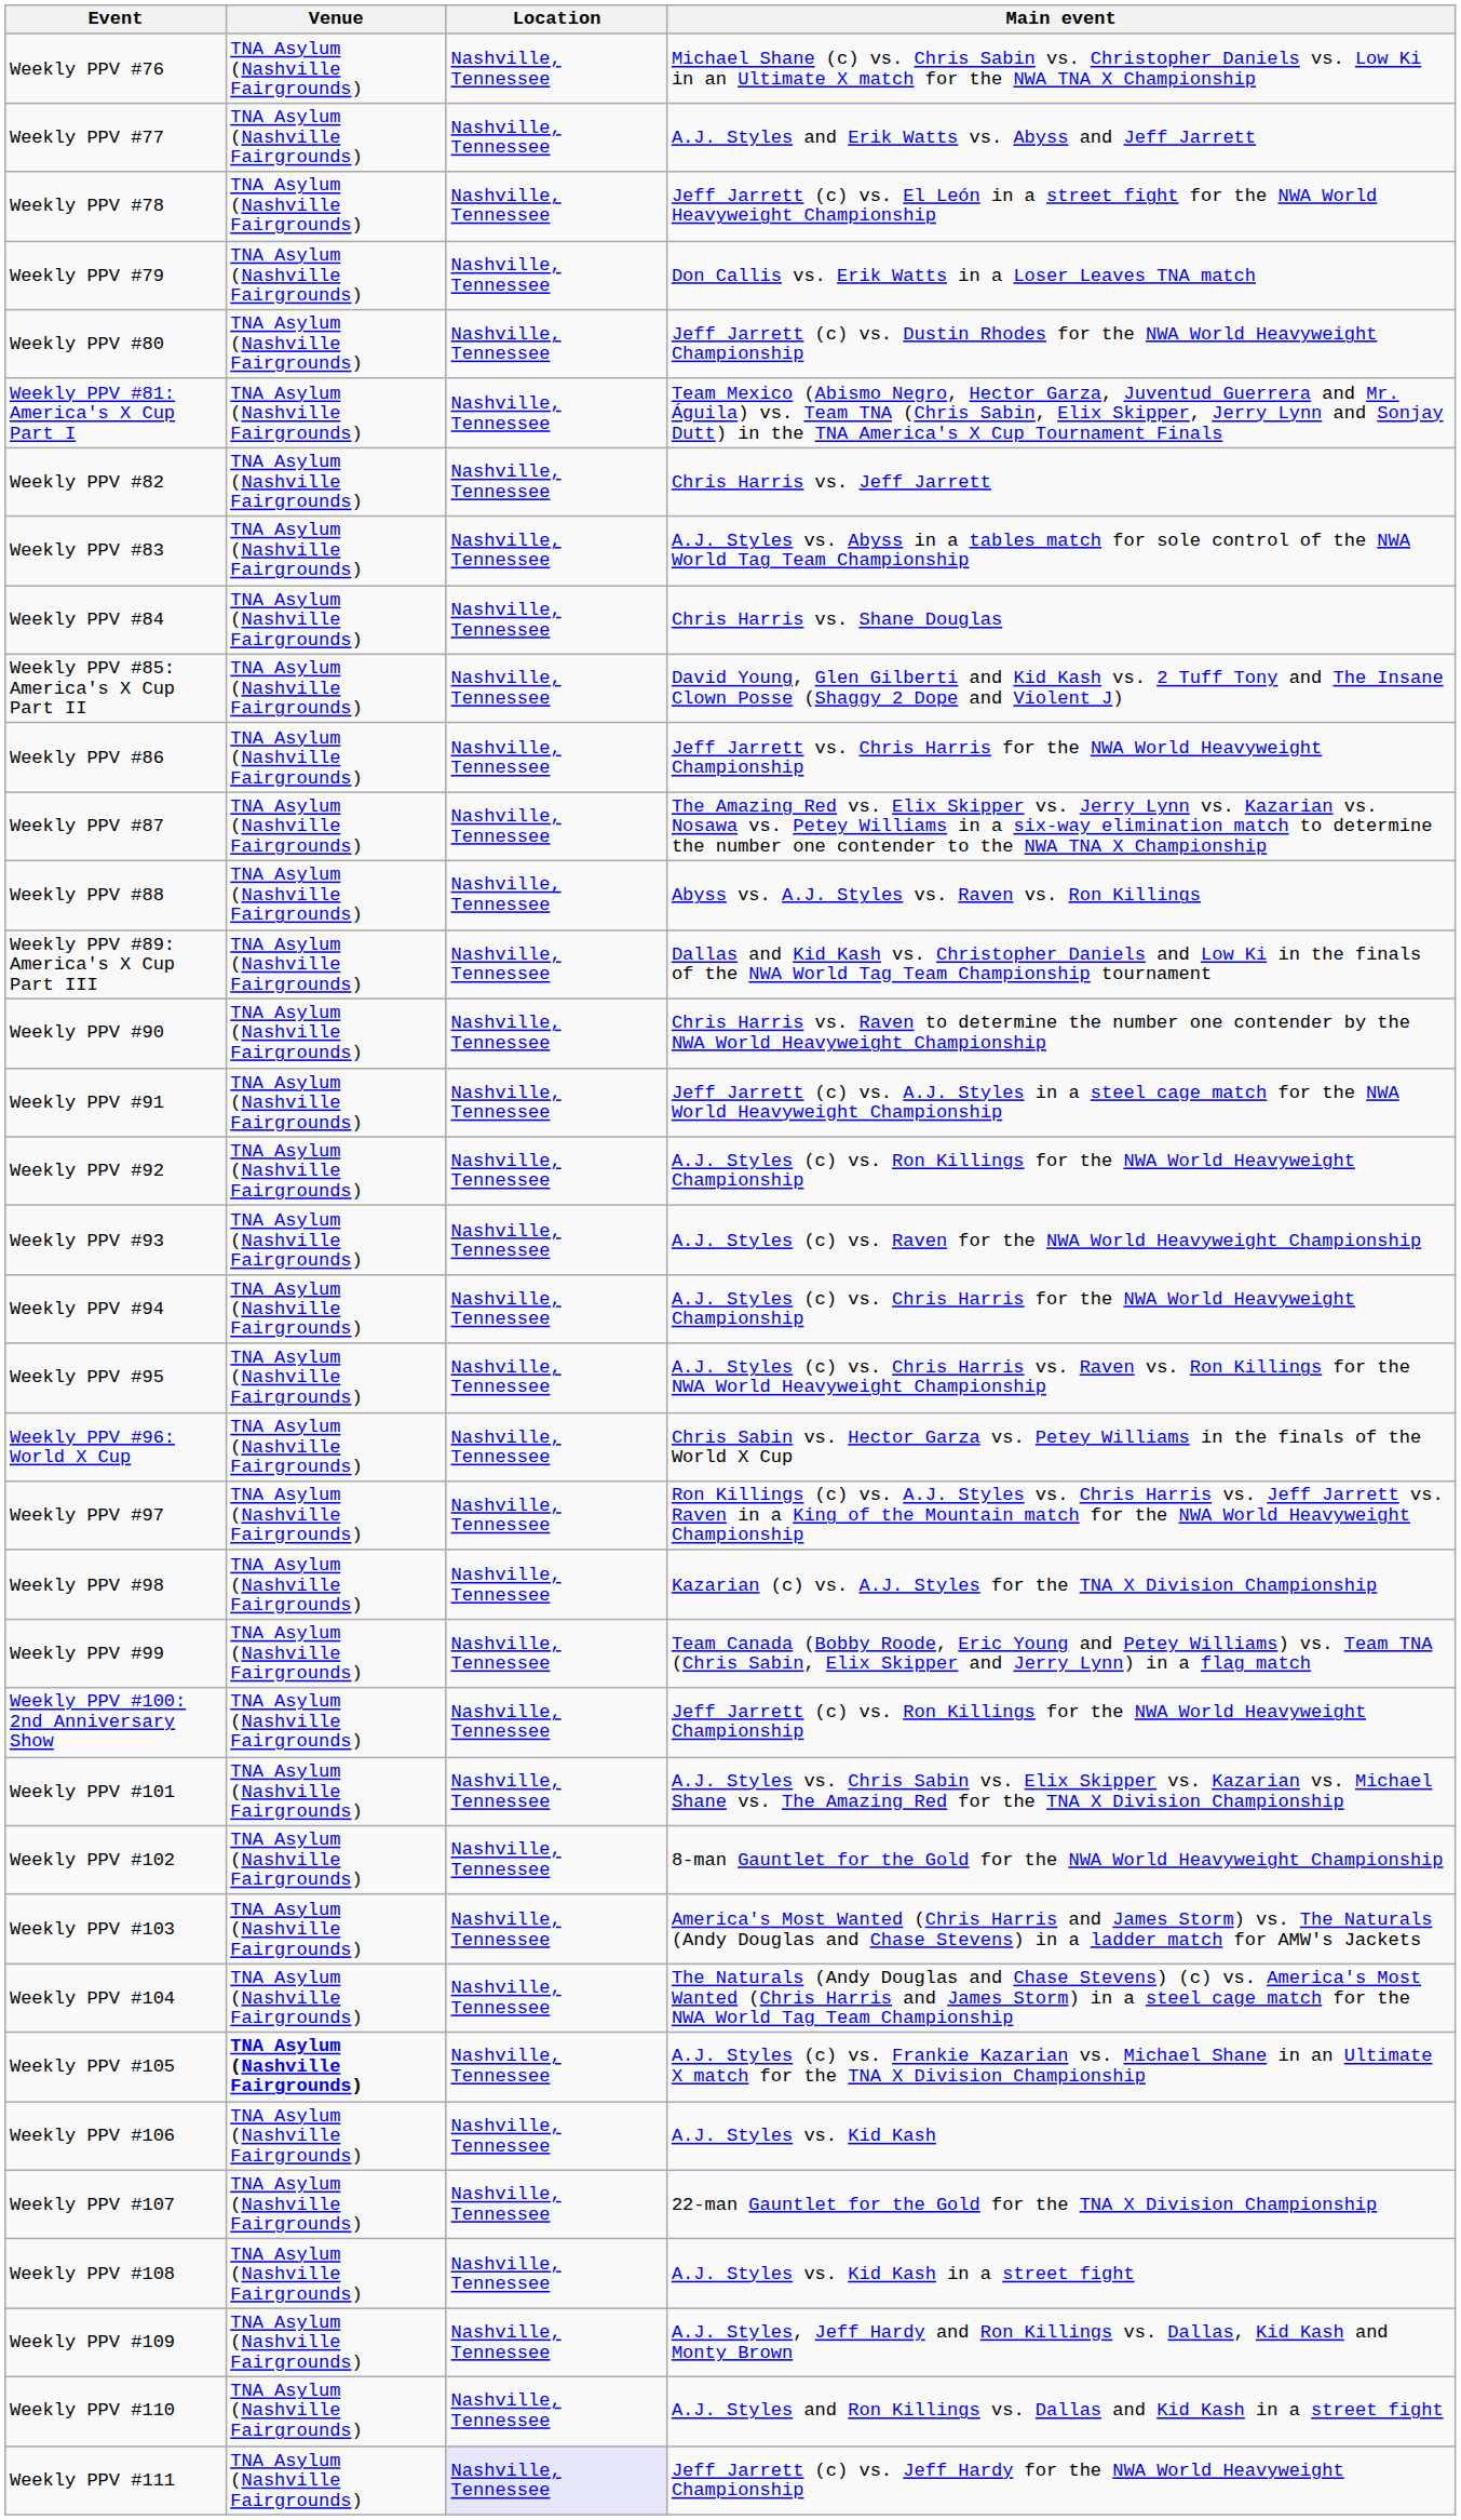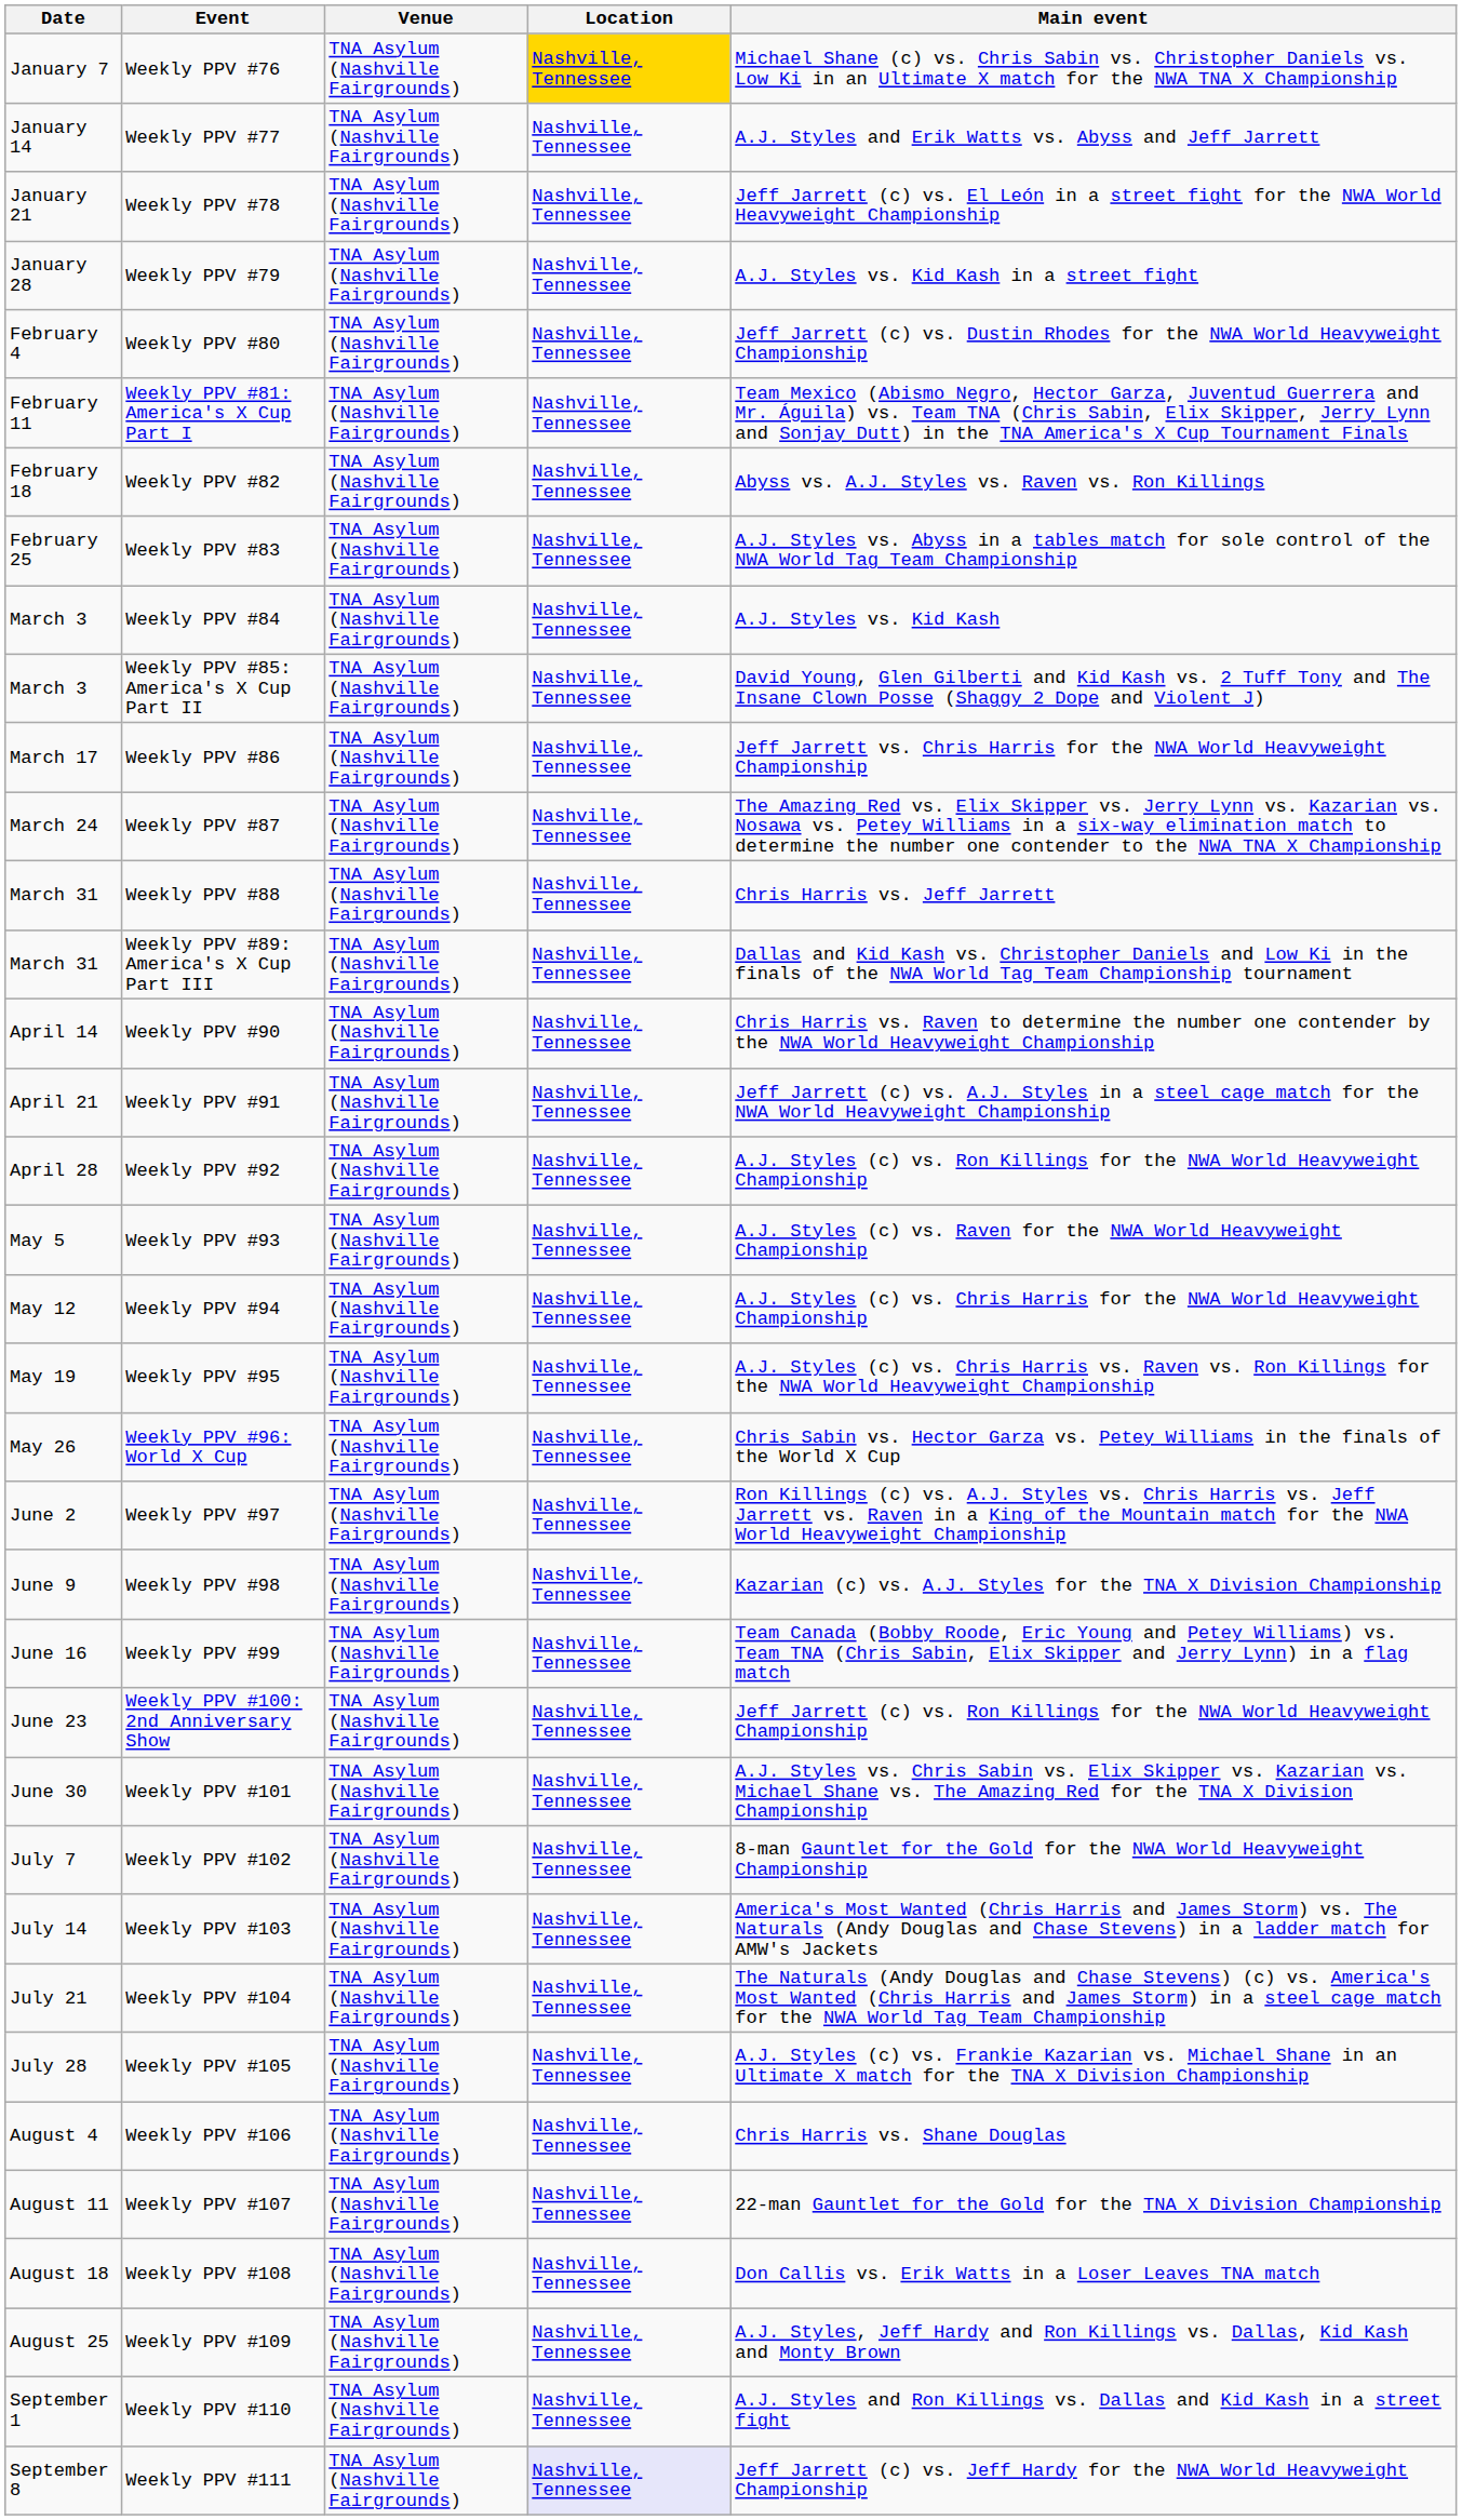+ column: Date | January 7 | January 14 | January 21 | January 28 | February 4 | February 11 | February 18 | February 25 | March 3 | March 3 | March 17 | March 24 | March 31 | March 31 | April 14 | April 21 | April 28 | May 5 | May 12 | May 19 | May 26 | June 2 | June 9 | June 16 | June 23 | June 30 | July 7 | July 14 | July 21 | July 28 | August 4 | August 11 | August 18 | August 25 | September 1 | September 8
Weekly PPV #76 | Location: no background -> gold background
Weekly PPV #79 | Main event: Don Callis vs. Erik Watts in a Loser Leaves TNA match -> A.J. Styles vs. Kid Kash in a street fight
Weekly PPV #82 | Main event: Chris Harris vs. Jeff Jarrett -> Abyss vs. A.J. Styles vs. Raven vs. Ron Killings
Weekly PPV #84 | Main event: Chris Harris vs. Shane Douglas -> A.J. Styles vs. Kid Kash
Weekly PPV #88 | Main event: Abyss vs. A.J. Styles vs. Raven vs. Ron Killings -> Chris Harris vs. Jeff Jarrett
Weekly PPV #105 | Venue: bold -> normal
Weekly PPV #106 | Main event: A.J. Styles vs. Kid Kash -> Chris Harris vs. Shane Douglas
Weekly PPV #108 | Main event: A.J. Styles vs. Kid Kash in a street fight -> Don Callis vs. Erik Watts in a Loser Leaves TNA match
